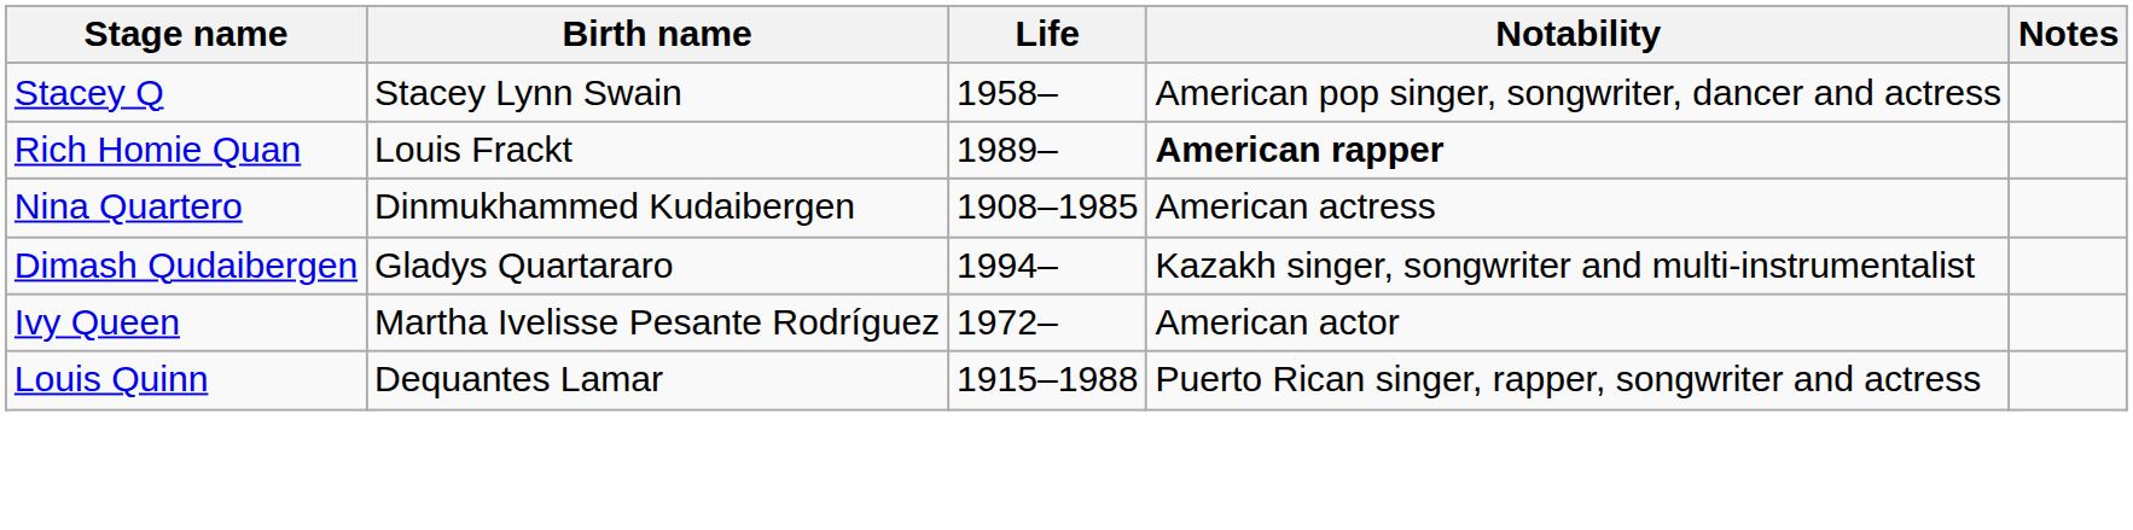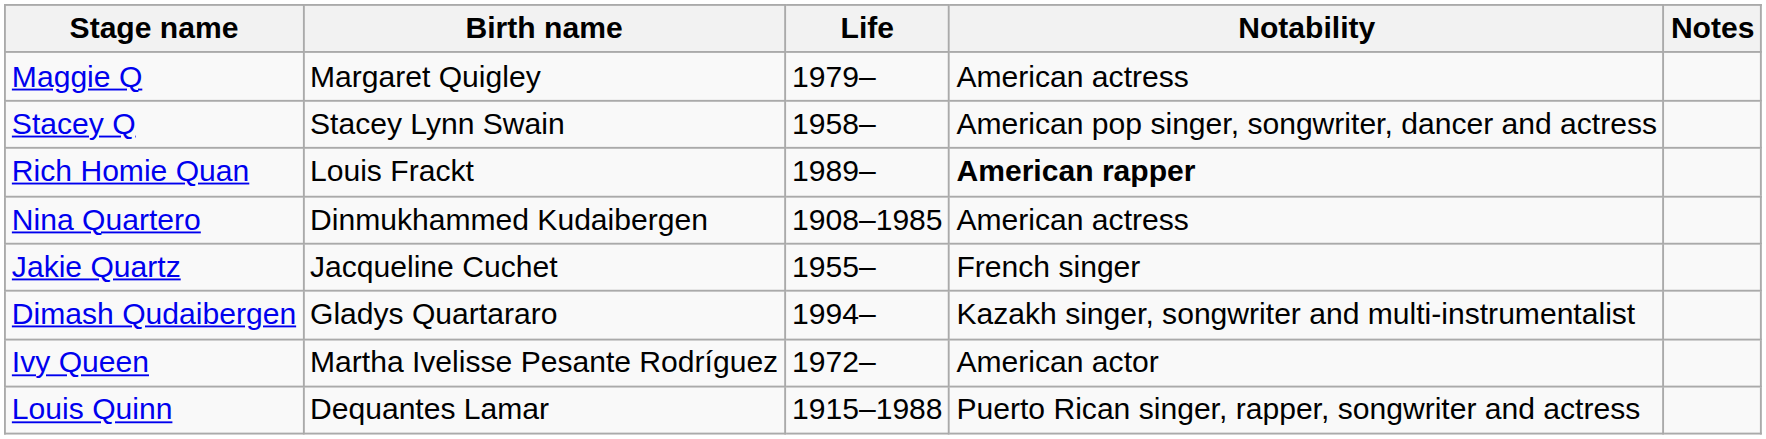+ row: Maggie Q | Margaret Quigley | 1979– | American actress
+ row: Jakie Quartz | Jacqueline Cuchet | 1955– | French singer
